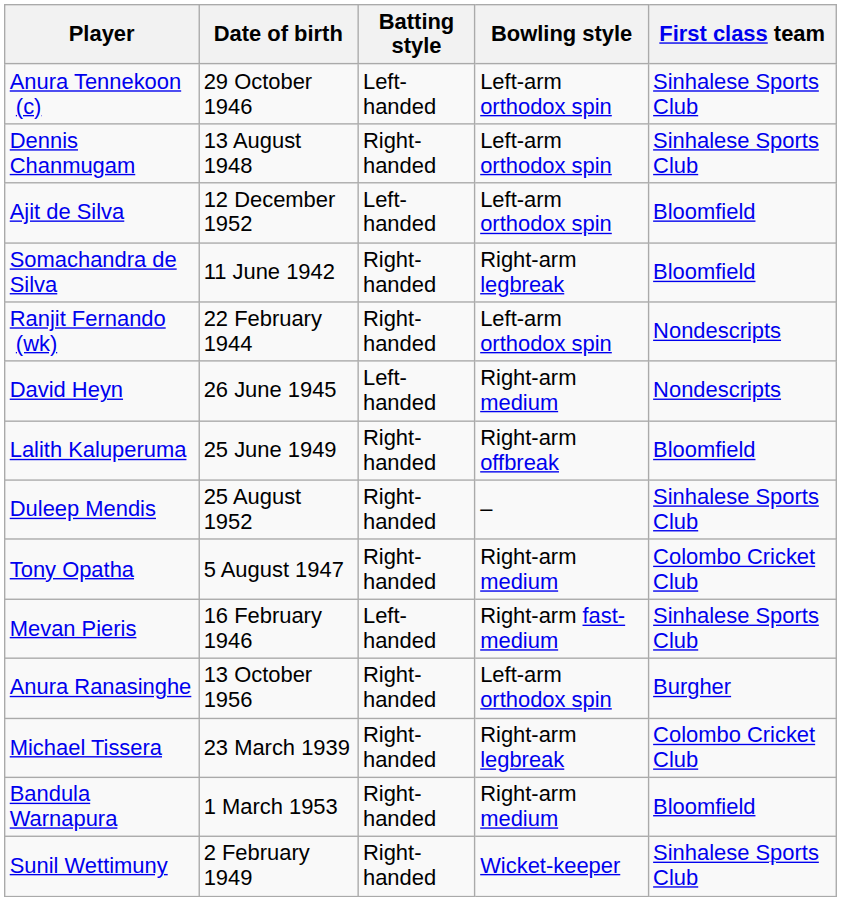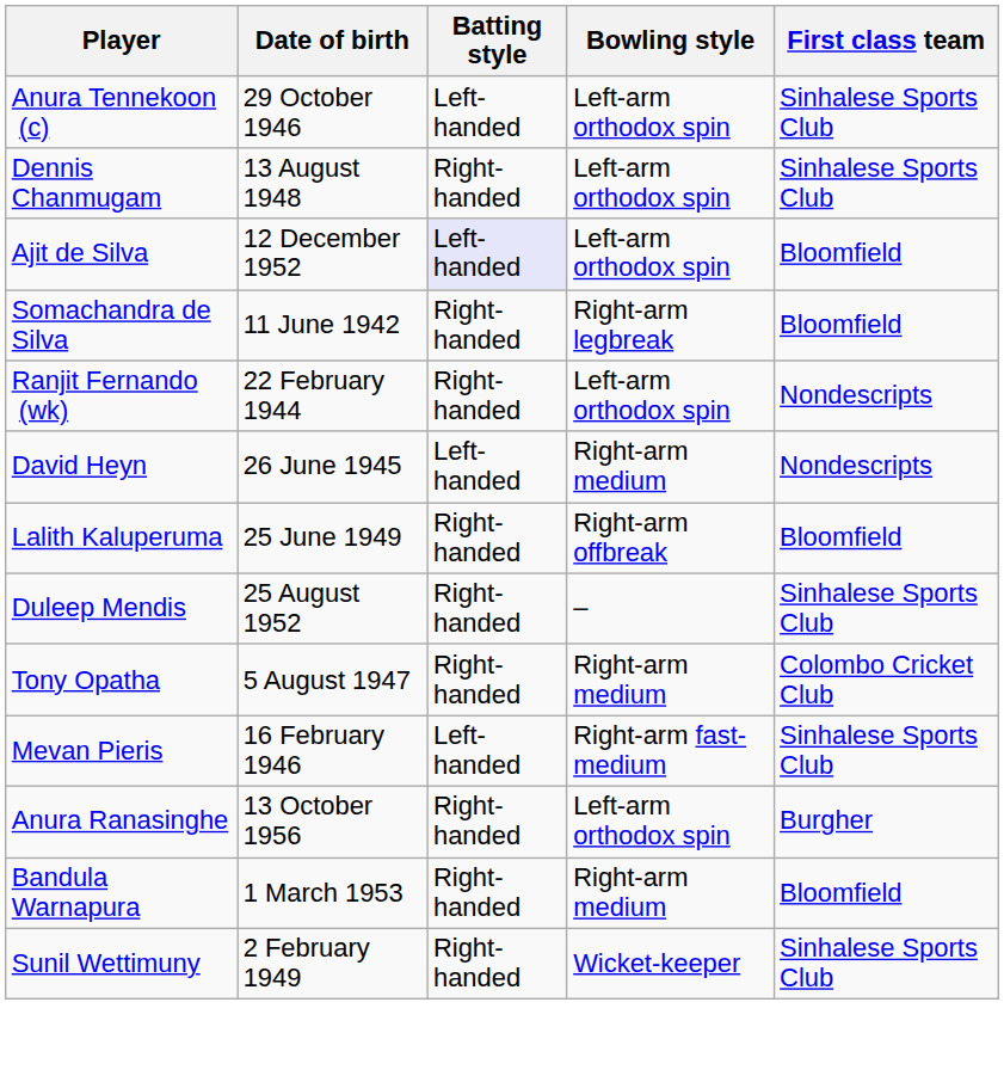Ajit de Silva | Batting style: no background -> lavender background
- row: Michael Tissera | 23 March 1939 | Right-handed | Right-arm legbreak | Colombo Cricket Club
